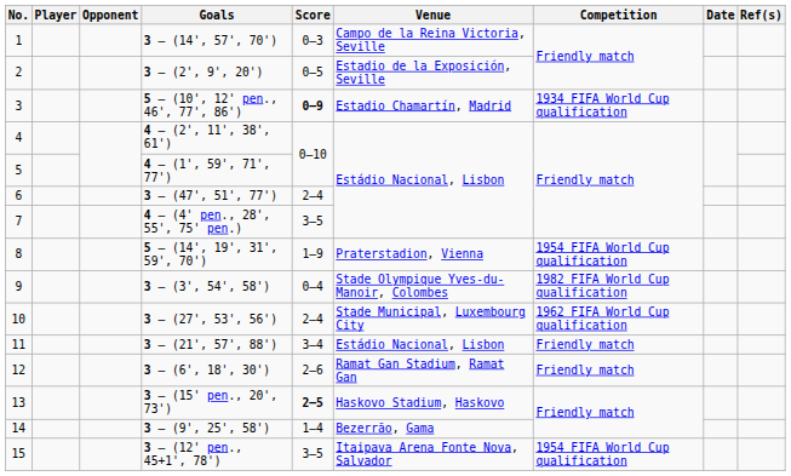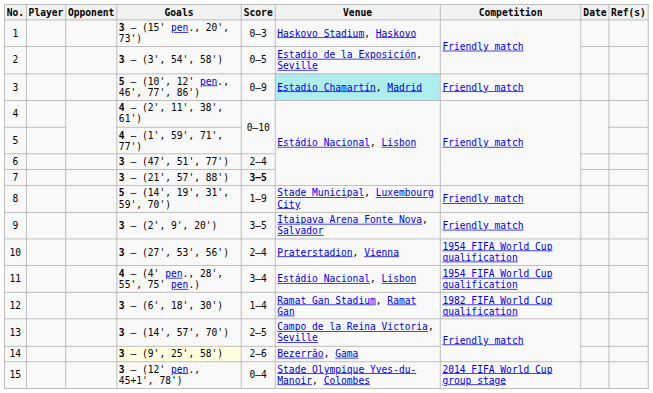1 | Goals: 3 – (14', 57', 70') -> 3 – (15' pen., 20', 73')
1 | Venue: Campo de la Reina Victoria, Seville -> Haskovo Stadium, Haskovo
2 | Goals: 3 – (2', 9', 20') -> 3 – (3', 54', 58')
3 | Score: bold -> normal
3 | Venue: no background -> paleturquoise background
3 | Competition: 1934 FIFA World Cup qualification -> Friendly match
7 | Goals: 4 – (4' pen., 28', 55', 75' pen.) -> 3 – (21', 57', 88')
7 | Score: normal -> bold
8 | Venue: Praterstadion, Vienna -> Stade Municipal, Luxembourg City
8 | Competition: 1954 FIFA World Cup qualification -> Friendly match
9 | Goals: 3 – (3', 54', 58') -> 3 – (2', 9', 20')
9 | Score: 0–4 -> 3–5
9 | Venue: Stade Olympique Yves-du-Manoir, Colombes -> Itaipava Arena Fonte Nova, Salvador
9 | Competition: 1982 FIFA World Cup qualification -> Friendly match
10 | Venue: Stade Municipal, Luxembourg City -> Praterstadion, Vienna
10 | Competition: 1962 FIFA World Cup qualification -> 1954 FIFA World Cup qualification
11 | Goals: 3 – (21', 57', 88') -> 4 – (4' pen., 28', 55', 75' pen.)
11 | Competition: Friendly match -> 1954 FIFA World Cup qualification
12 | Score: 2–6 -> 1–4
12 | Competition: Friendly match -> 1982 FIFA World Cup qualification
13 | Goals: 3 – (15' pen., 20', 73') -> 3 – (14', 57', 70')
13 | Score: bold -> normal
13 | Venue: Haskovo Stadium, Haskovo -> Campo de la Reina Victoria, Seville
14 | Goals: no background -> lightyellow background
14 | Score: 1–4 -> 2–6
15 | Score: 3–5 -> 0–4
15 | Venue: Itaipava Arena Fonte Nova, Salvador -> Stade Olympique Yves-du-Manoir, Colombes
15 | Competition: 1954 FIFA World Cup qualification -> 2014 FIFA World Cup group stage
